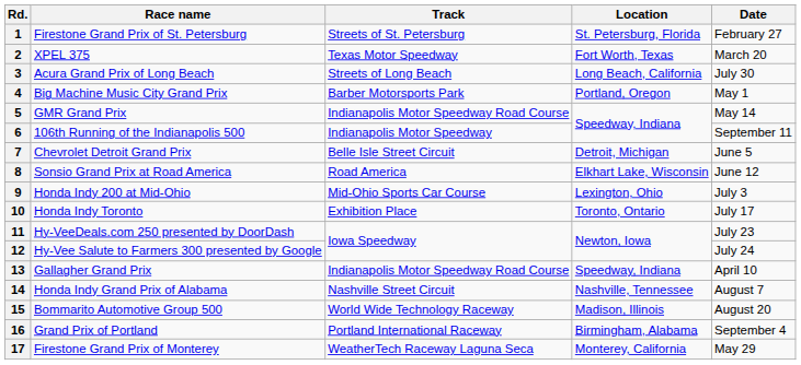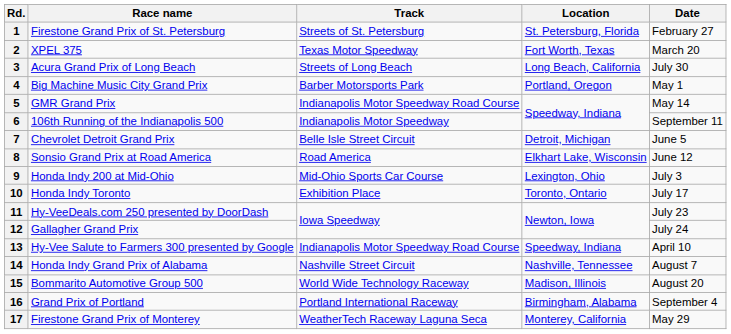12 | Race name: Hy-Vee Salute to Farmers 300 presented by Google -> Gallagher Grand Prix
13 | Race name: Gallagher Grand Prix -> Hy-Vee Salute to Farmers 300 presented by Google
